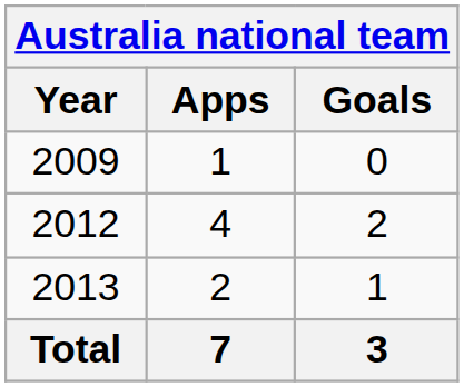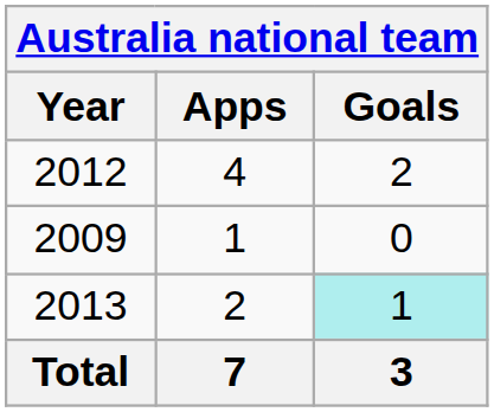rows swapped: 2009 <-> 2012
2013 | Goals: no background -> paleturquoise background
